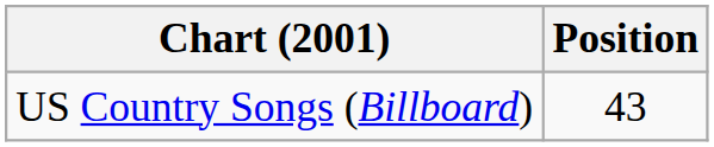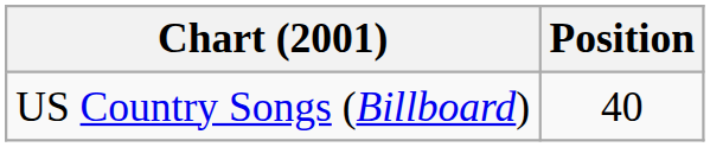US Country Songs (Billboard) | Position: 43 -> 40
